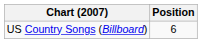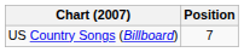US Country Songs (Billboard) | Position: 6 -> 7
